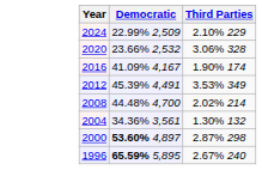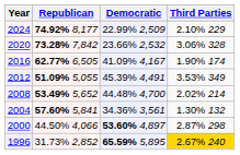+ column: Republican | 74.92% 8,177 | 73.28% 7,842 | 62.77% 6,505 | 51.09% 5,055 | 53.49% 5,652 | 57.60% 5,841 | 44.50% 4,066 | 31.73% 2,852
1996 | Third Parties: no background -> gold background
